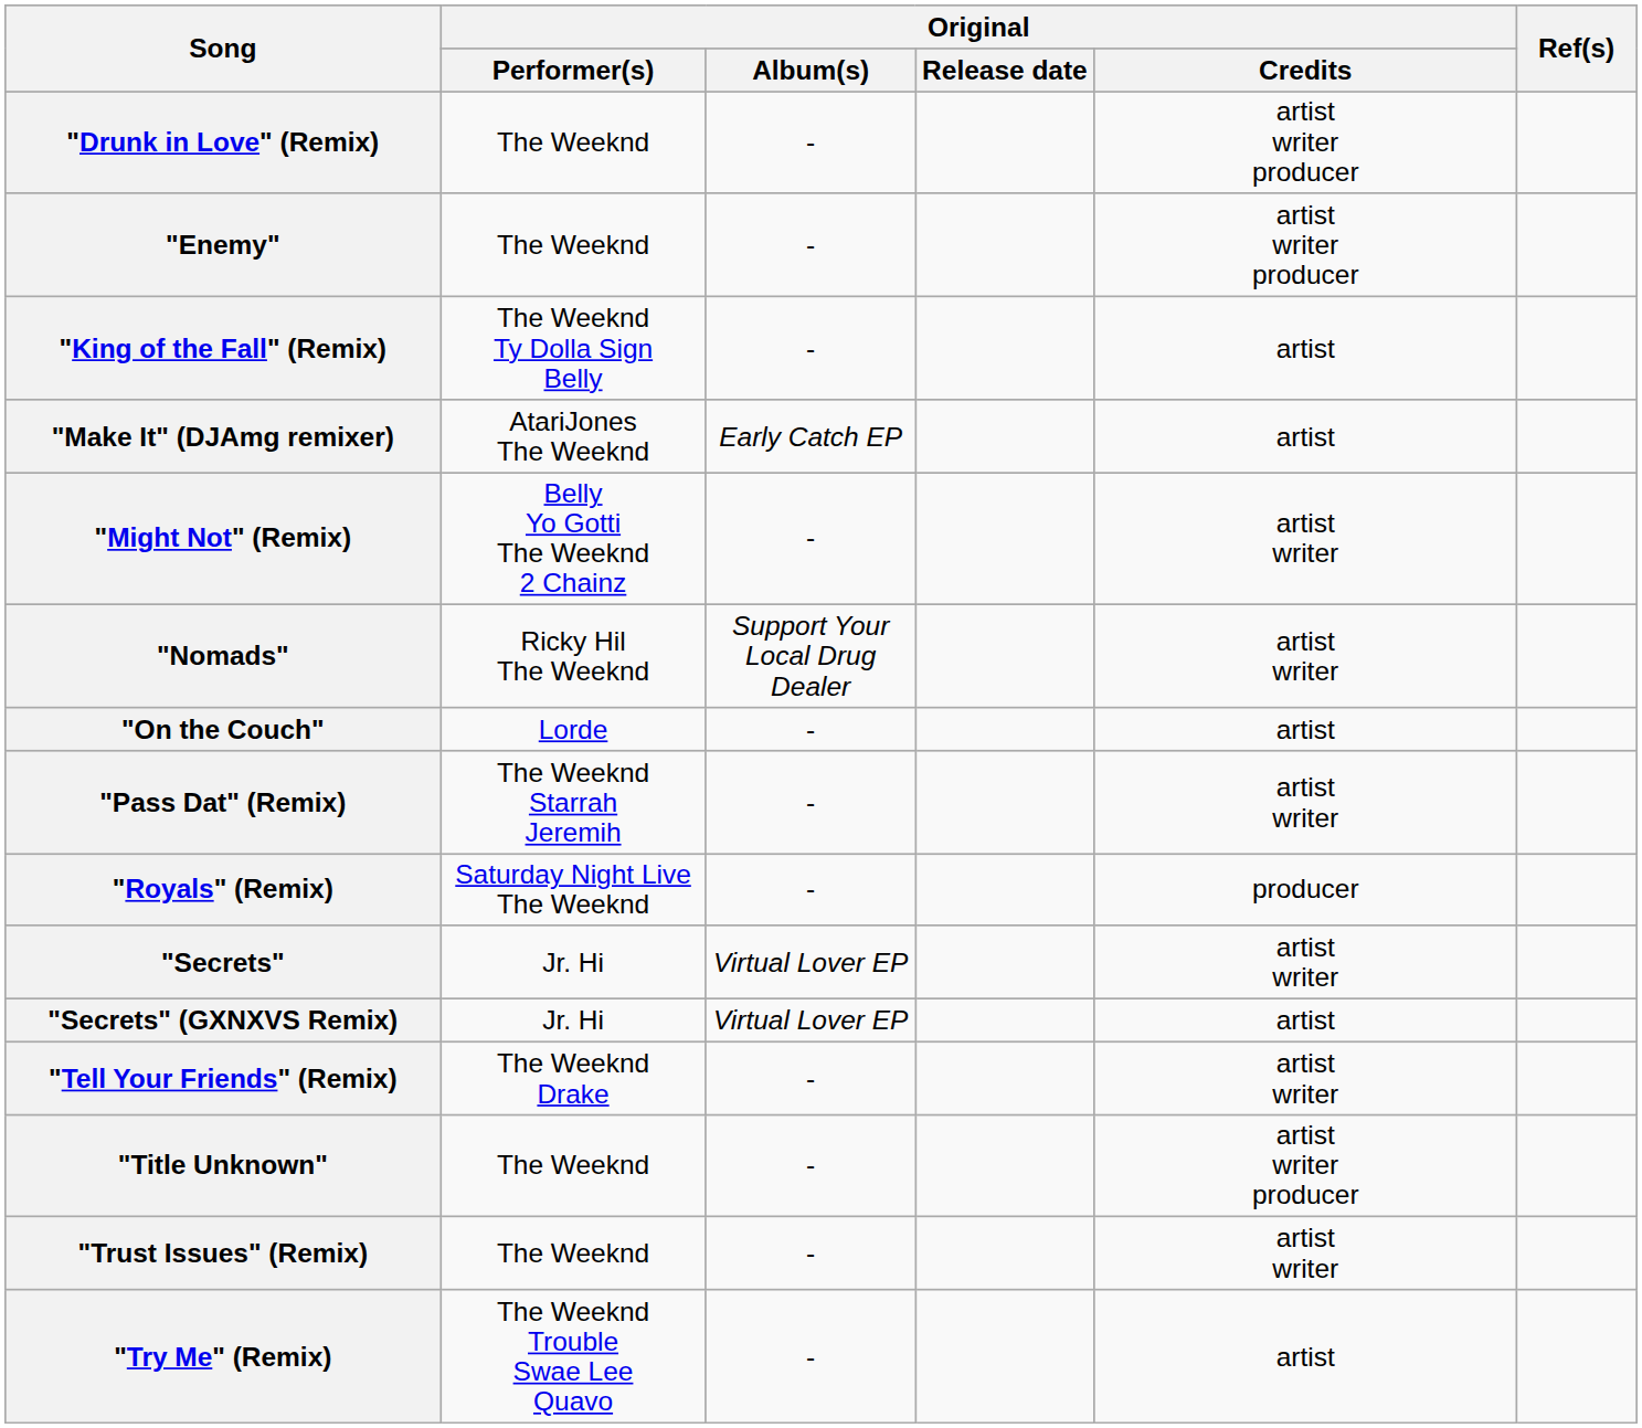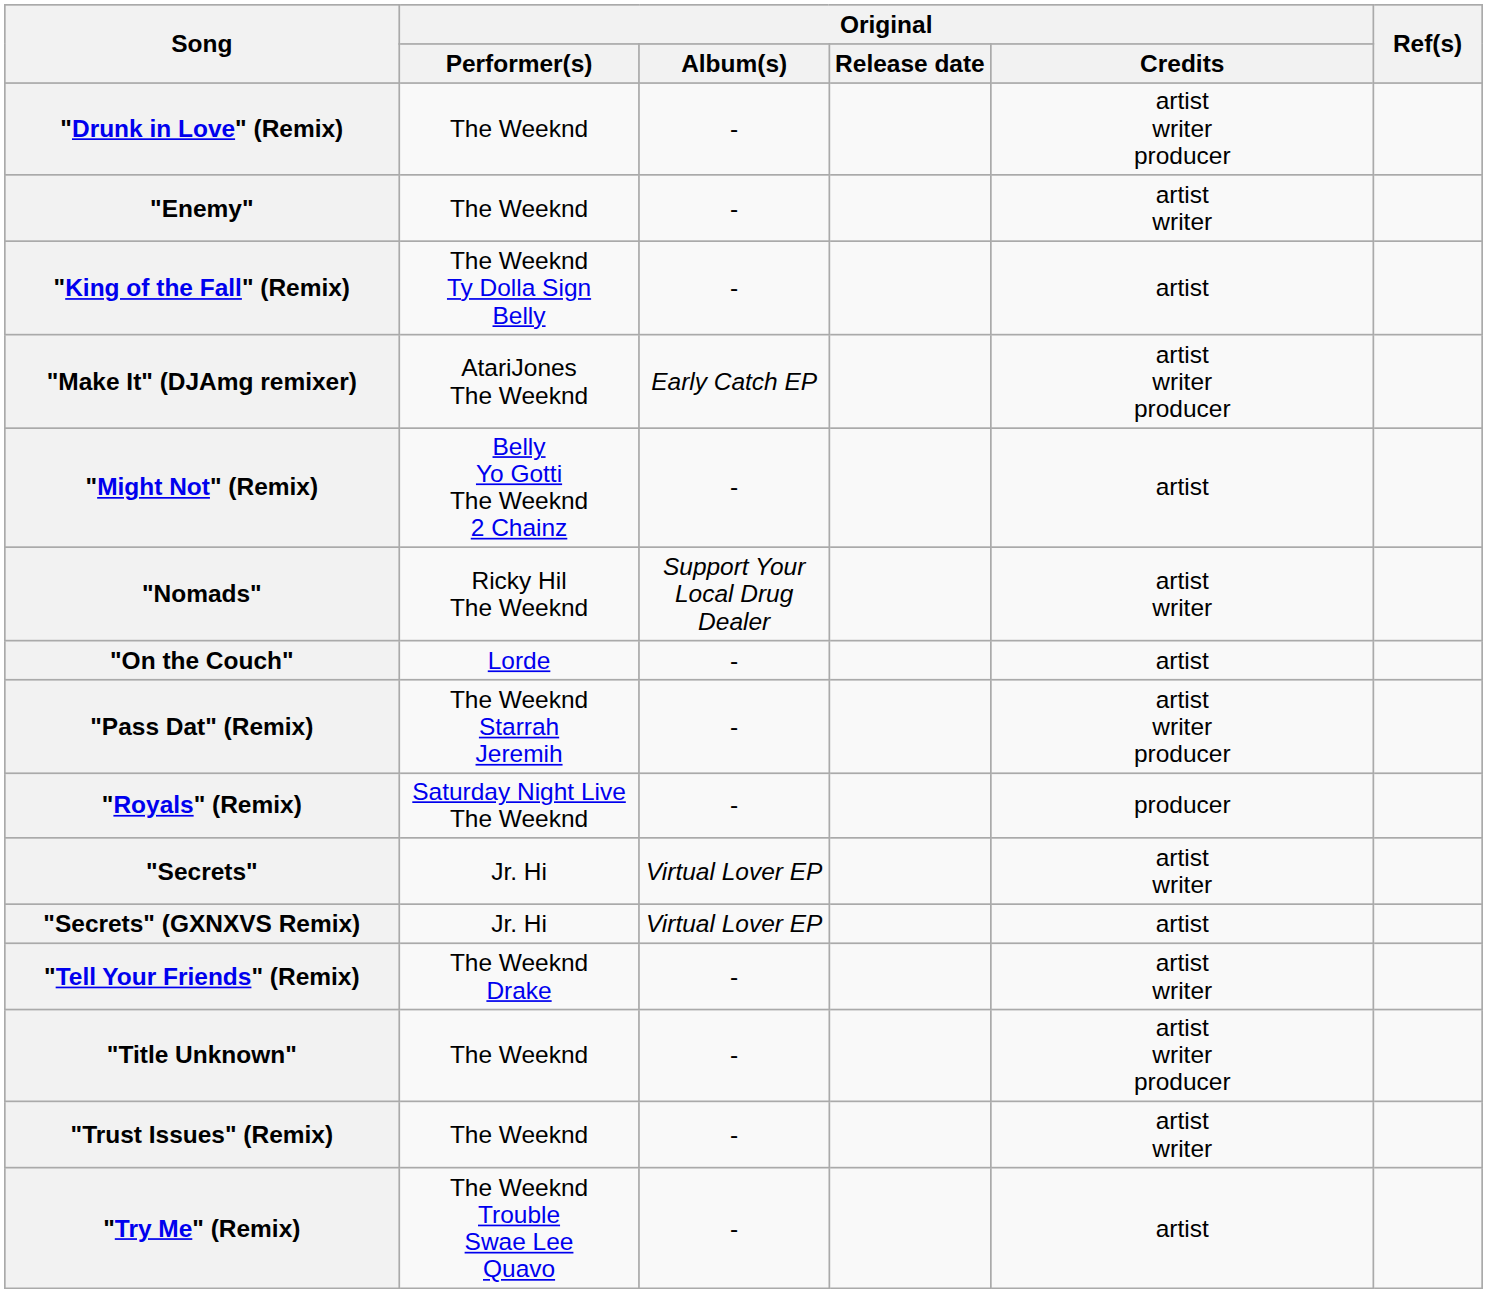"Enemy" | Original / Credits: artist writer producer -> artist writer
"Make It" (DJAmg remixer) | Original / Credits: artist -> artist writer producer
"Might Not" (Remix) | Original / Credits: artist writer -> artist
"Pass Dat" (Remix) | Original / Credits: artist writer -> artist writer producer
